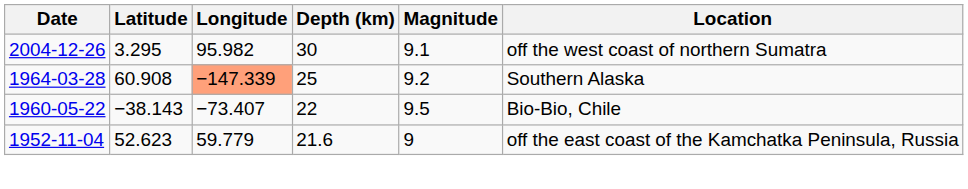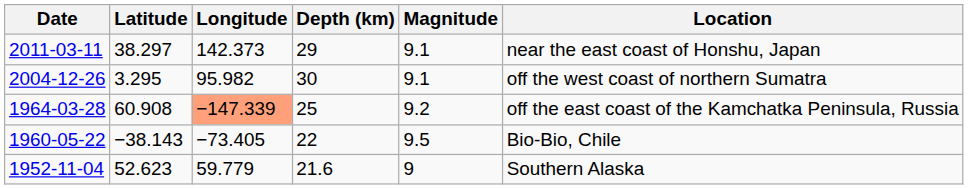+ row: 2011-03-11 | 38.297 | 142.373 | 29 | 9.1 | near the east coast of Honshu, Japan
1964-03-28 | Location: Southern Alaska -> off the east coast of the Kamchatka Peninsula, Russia
1960-05-22 | Longitude: −73.407 -> −73.405
1952-11-04 | Location: off the east coast of the Kamchatka Peninsula, Russia -> Southern Alaska
